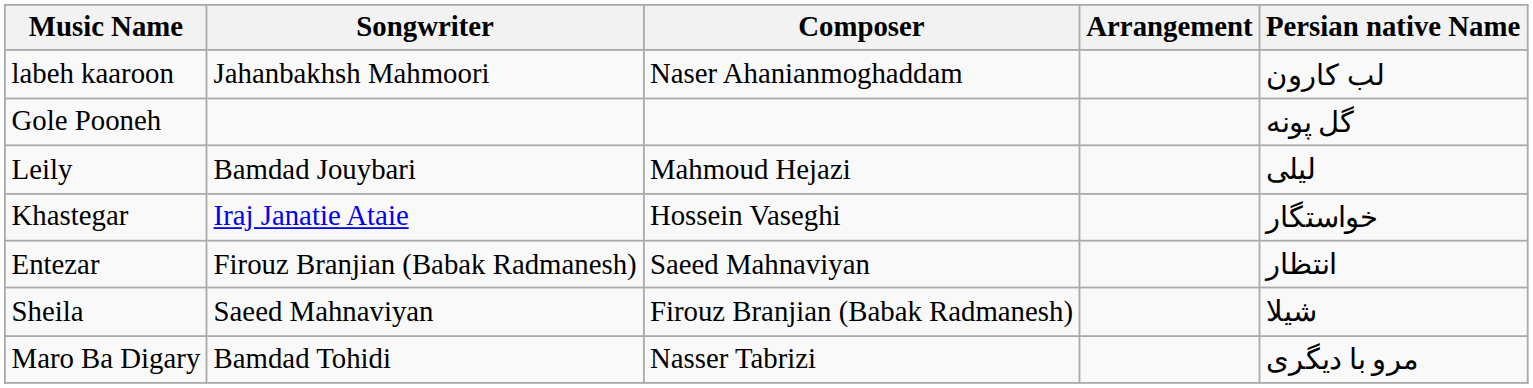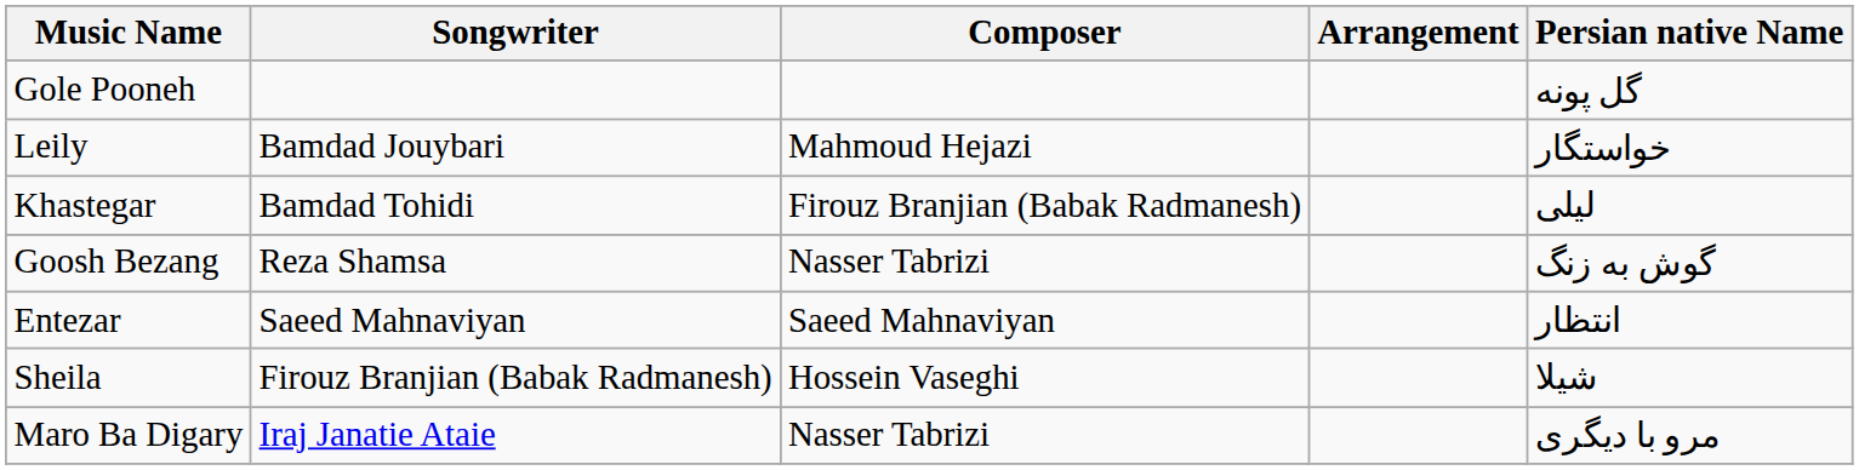- row: labeh kaaroon | Jahanbakhsh Mahmoori | Naser Ahanianmoghaddam | لب کارون
Leily | Persian native Name: لیلی -> خواستگار
Khastegar | Songwriter: Iraj Janatie Ataie -> Bamdad Tohidi
Khastegar | Composer: Hossein Vaseghi -> Firouz Branjian (Babak Radmanesh)
Khastegar | Persian native Name: خواستگار -> لیلی
+ row: Goosh Bezang | Reza Shamsa | Nasser Tabrizi | گوش به زنگ
Entezar | Songwriter: Firouz Branjian (Babak Radmanesh) -> Saeed Mahnaviyan
Sheila | Songwriter: Saeed Mahnaviyan -> Firouz Branjian (Babak Radmanesh)
Sheila | Composer: Firouz Branjian (Babak Radmanesh) -> Hossein Vaseghi
Maro Ba Digary | Songwriter: Bamdad Tohidi -> Iraj Janatie Ataie
